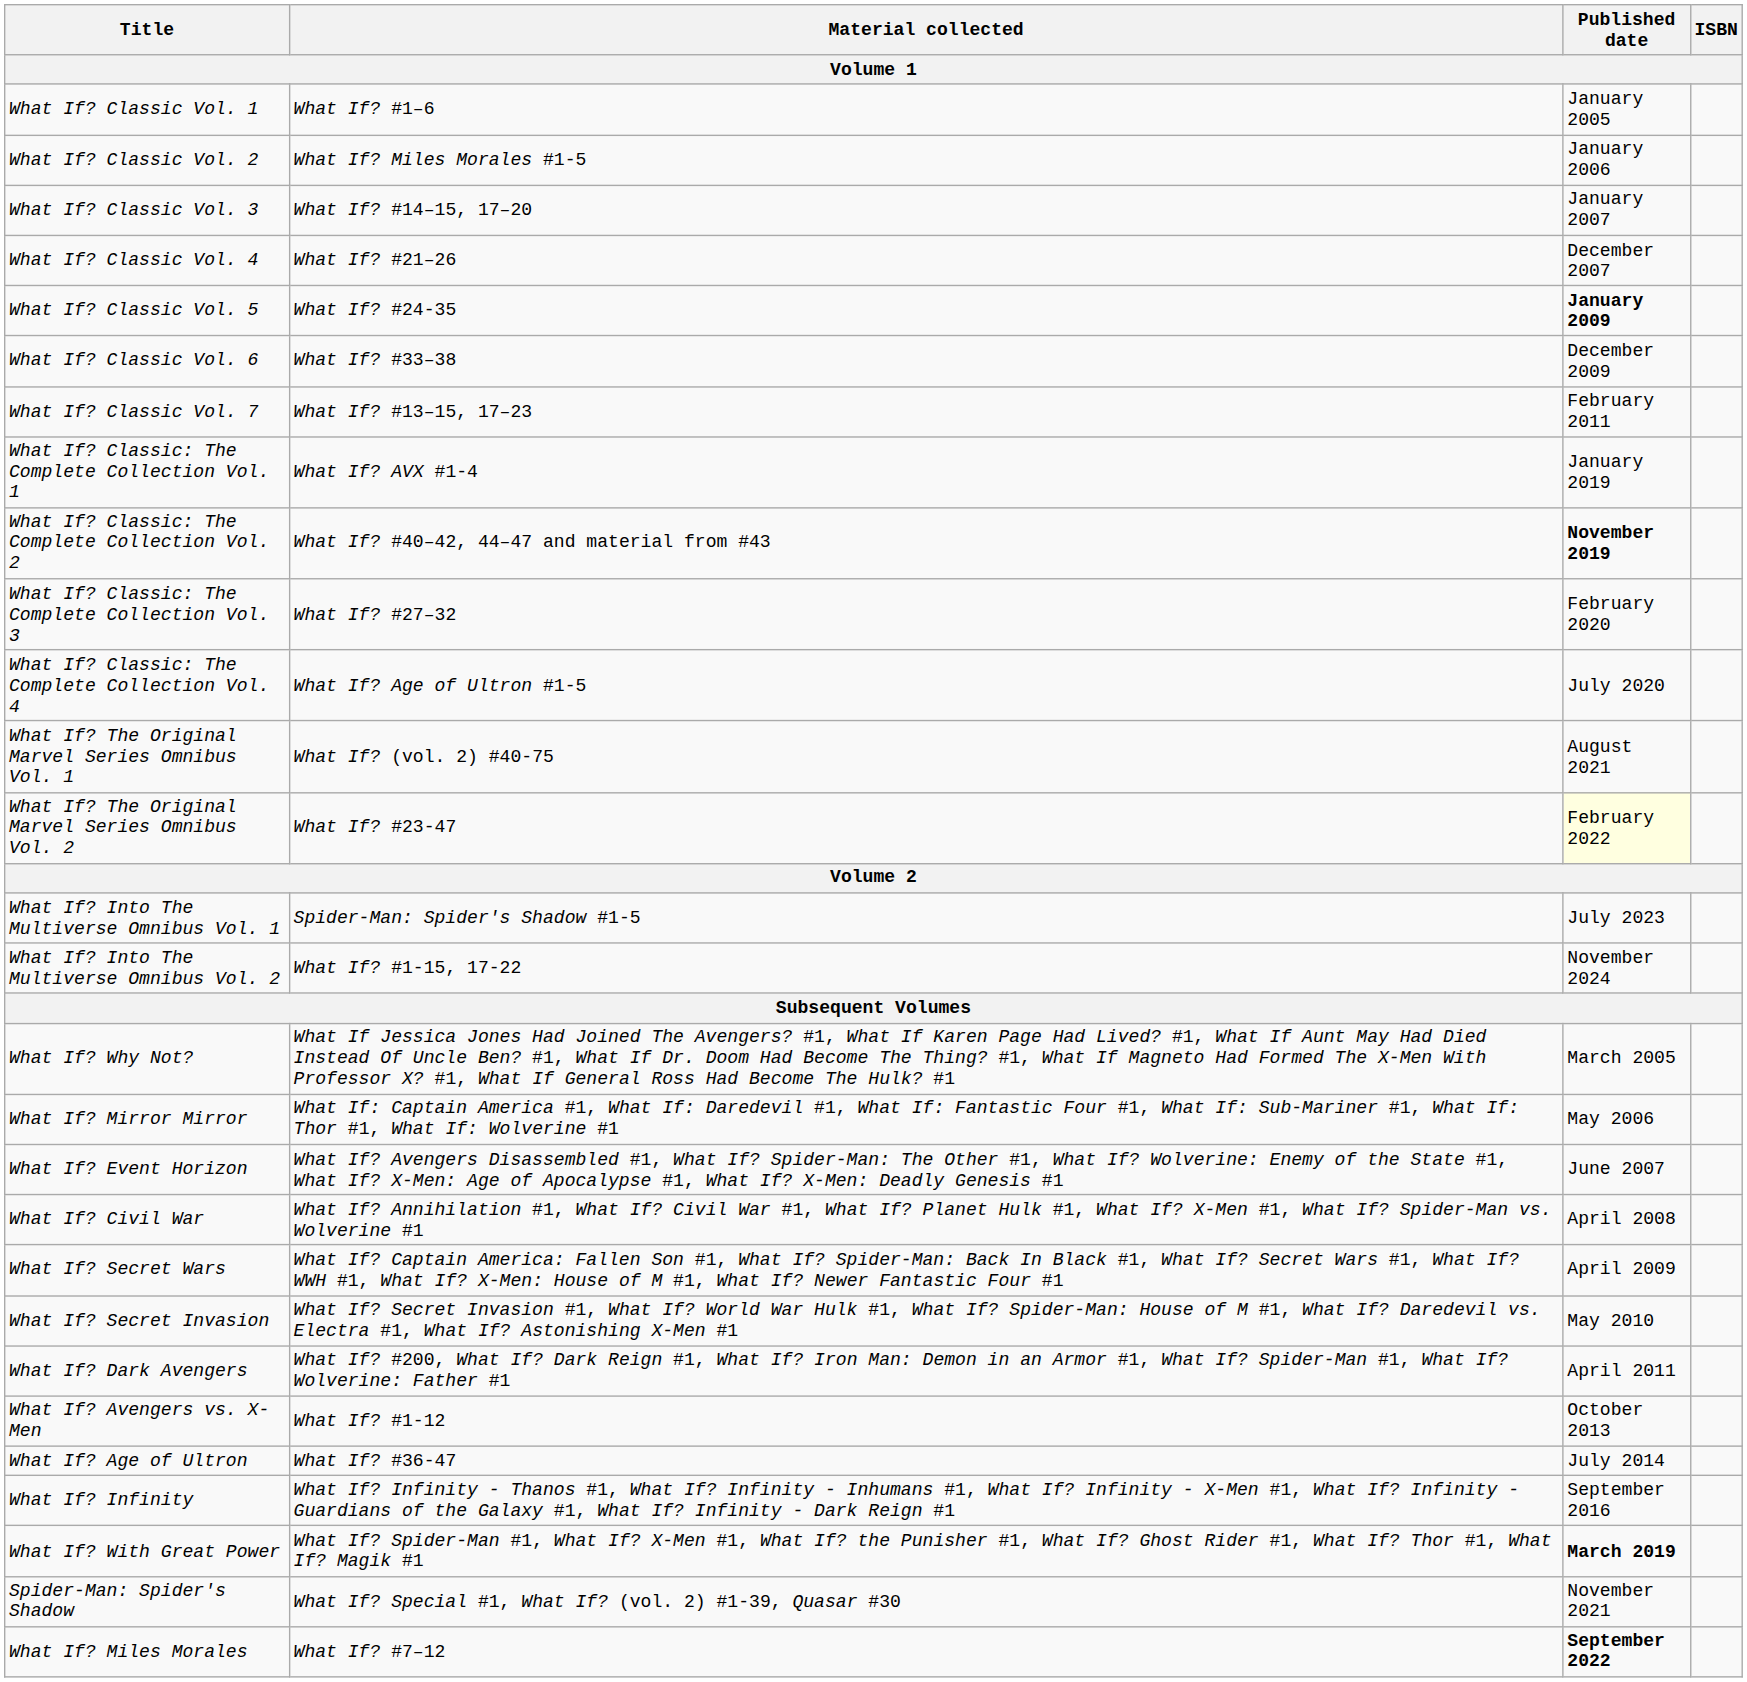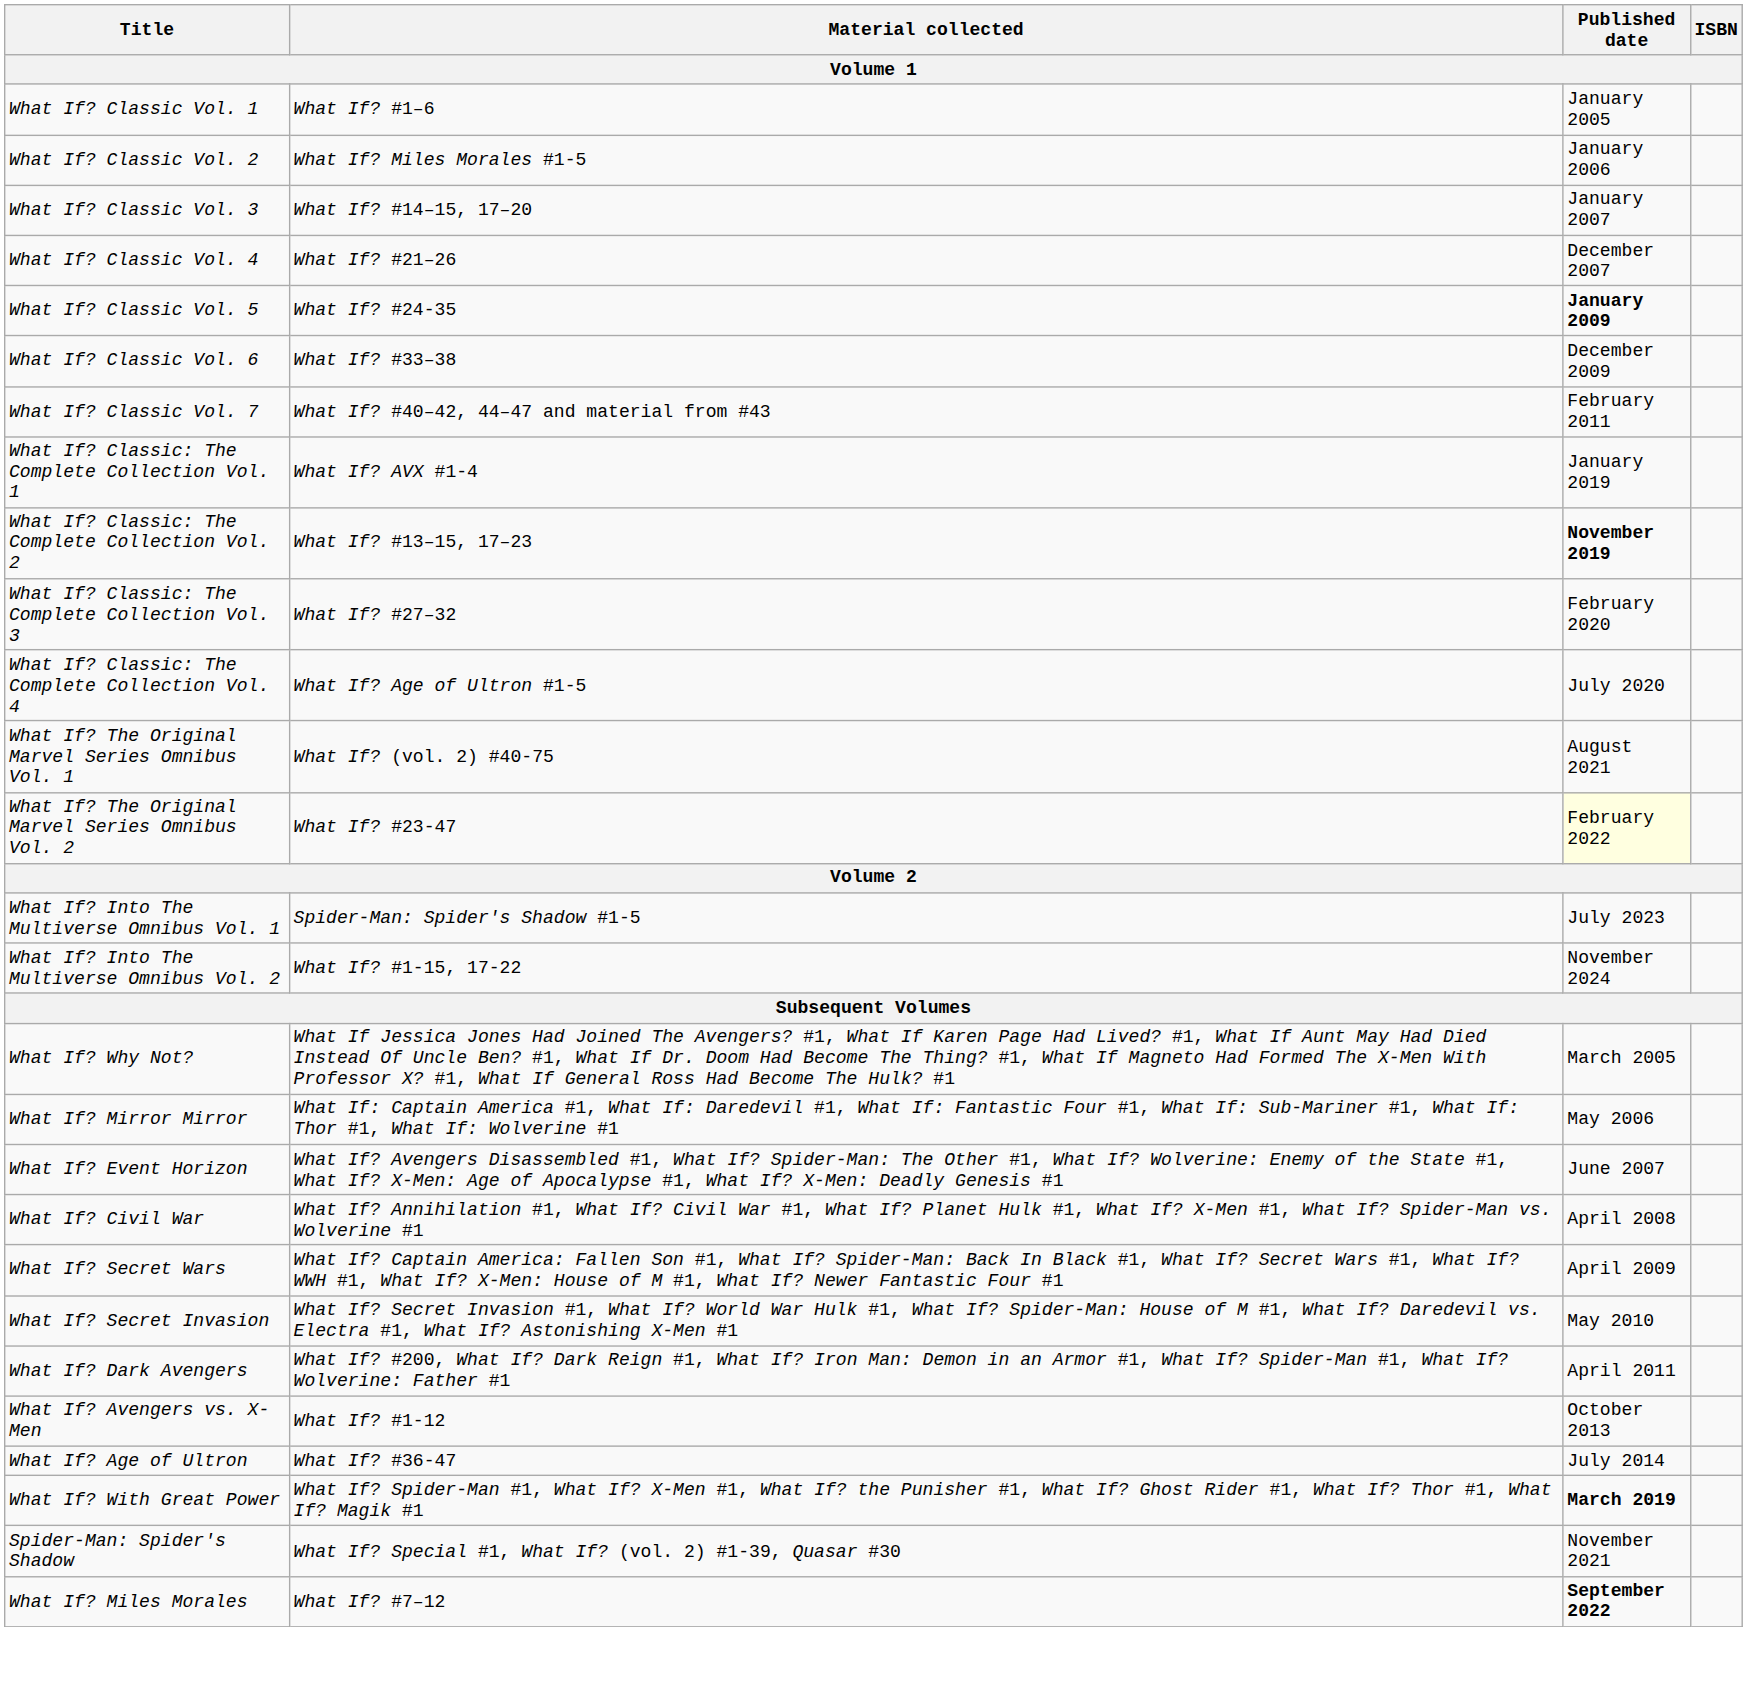What If? Classic Vol. 7 | Material collected: What If? #13–15, 17–23 -> What If? #40–42, 44–47 and material from #43
What If? Classic: The Complete Collection Vol. 2 | Material collected: What If? #40–42, 44–47 and material from #43 -> What If? #13–15, 17–23
- row: What If? Infinity | What If? Infinity - Thanos #1, What If? Infinity - Inhumans #1, What If? Infinity - X-Men #1, What If? Infinity - Guardians of the Galaxy #1, What If? Infinity - Dark Reign #1 | September 2016
